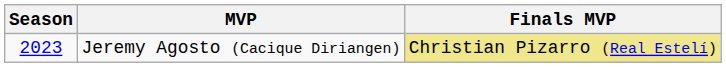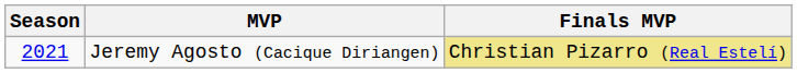Jeremy Agosto (Cacique Diriangen) | Season: 2023 -> 2021
